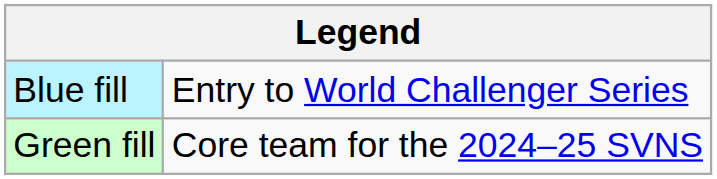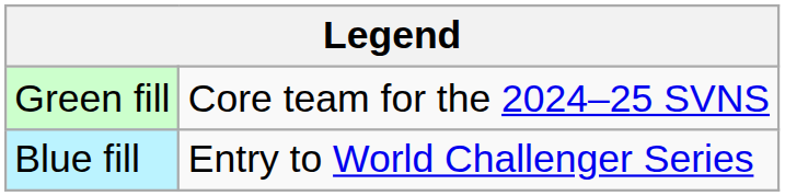rows swapped: Green fill <-> Blue fill
